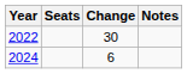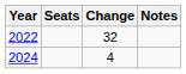2022 | Change: 30 -> 32
2024 | Change: 6 -> 4
